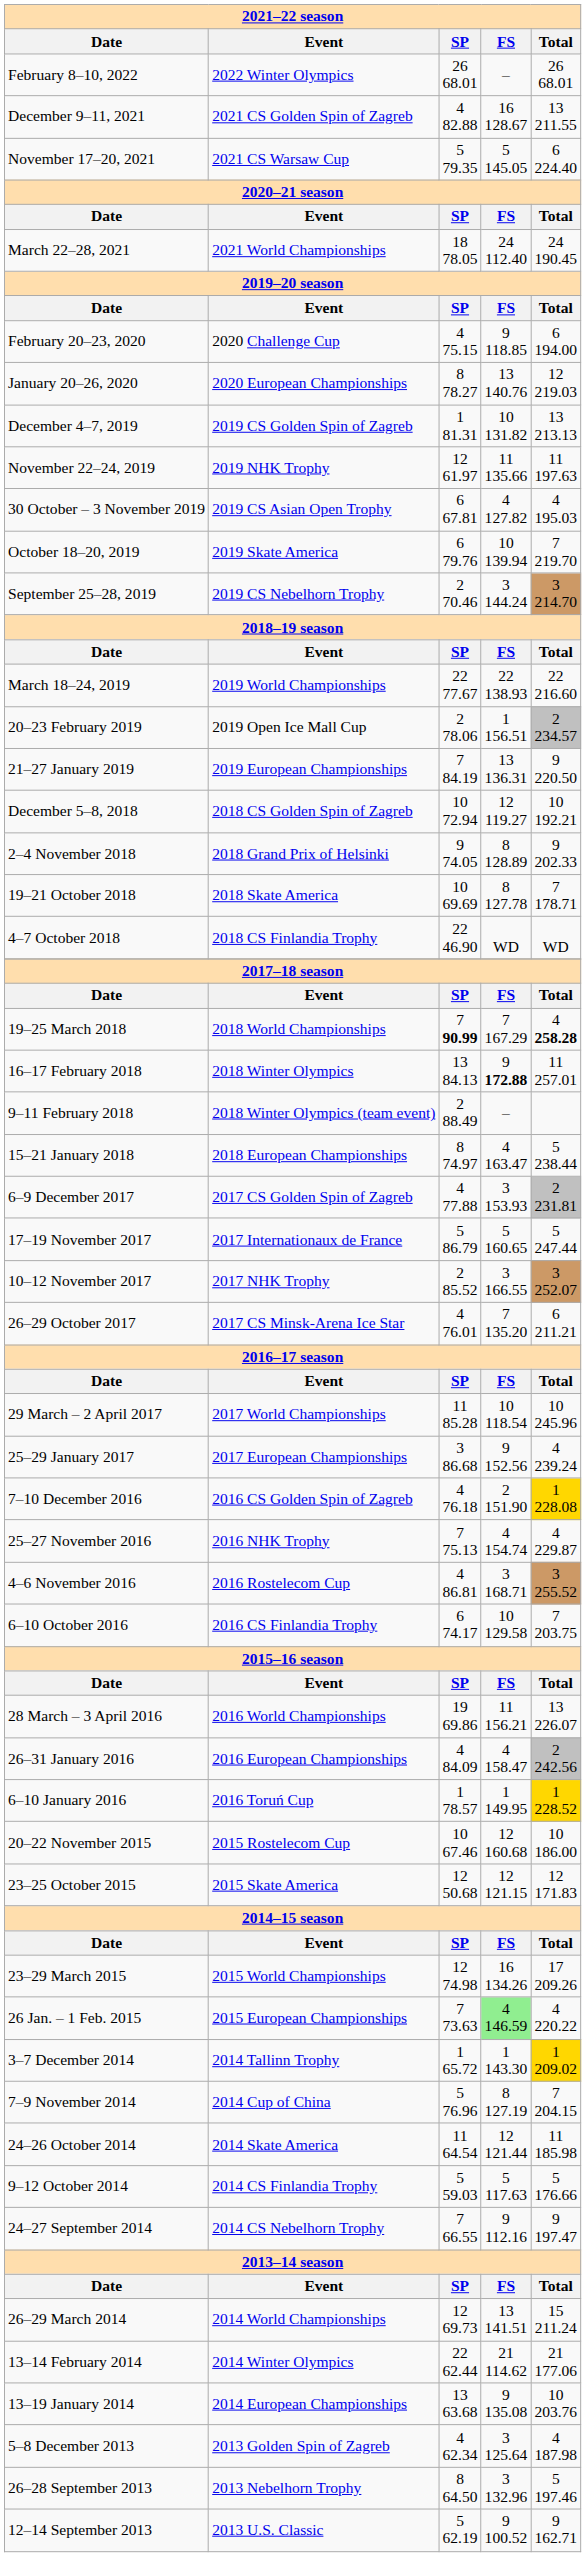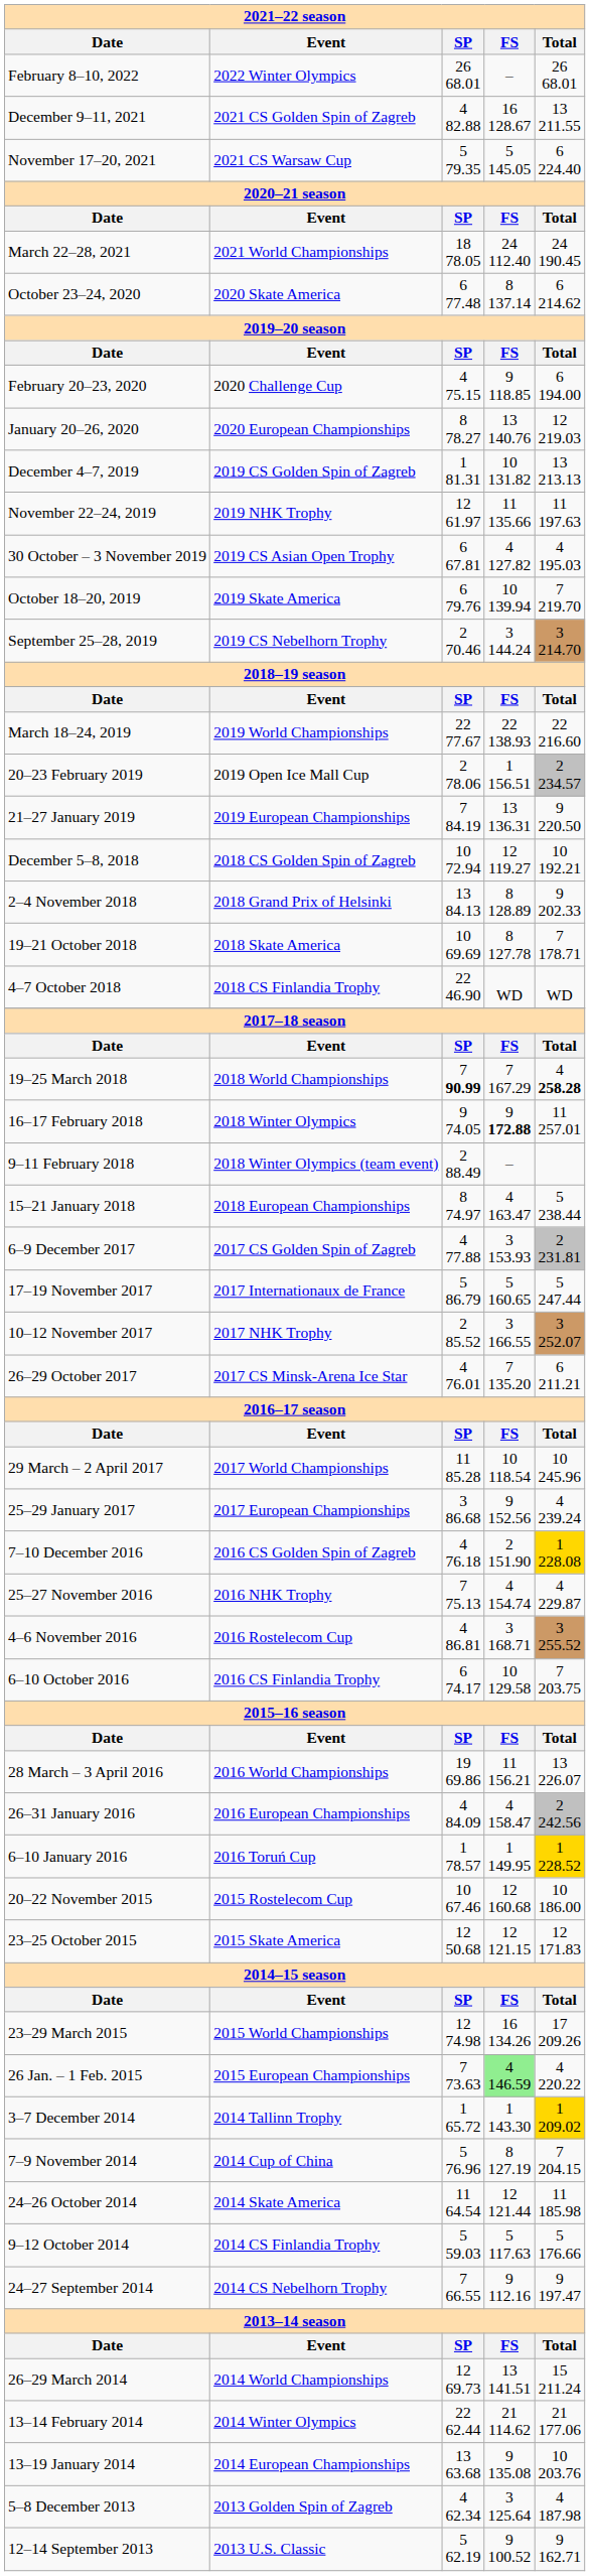+ row: October 23–24, 2020 | 2020 Skate America | 6 77.48 | 8 137.14 | 6 214.62
2–4 November 2018 | column 3: 9 74.05 -> 13 84.13
16–17 February 2018 | column 3: 13 84.13 -> 9 74.05
- row: 26–28 September 2013 | 2013 Nebelhorn Trophy | 8 64.50 | 3 132.96 | 5 197.46
